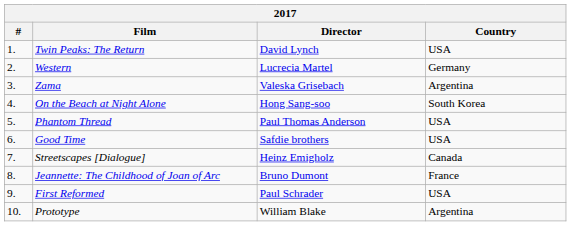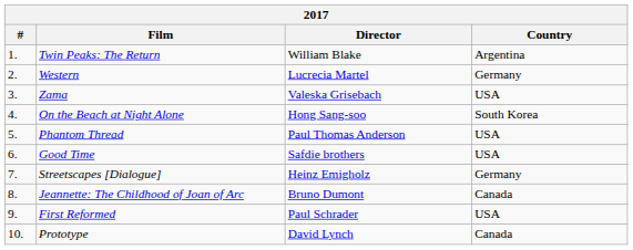Twin Peaks: The Return | Director: David Lynch -> William Blake
Twin Peaks: The Return | Country: USA -> Argentina
Zama | Country: Argentina -> USA
Streetscapes [Dialogue] | Country: Canada -> Germany
Jeannette: The Childhood of Joan of Arc | Country: France -> Canada
Prototype | Director: William Blake -> David Lynch
Prototype | Country: Argentina -> Canada
